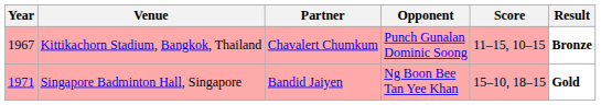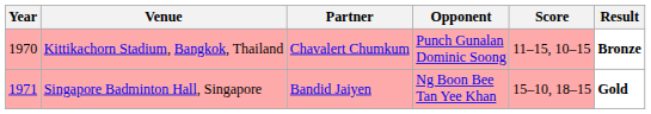Kittikachorn Stadium, Bangkok, Thailand | Year: 1967 -> 1970
